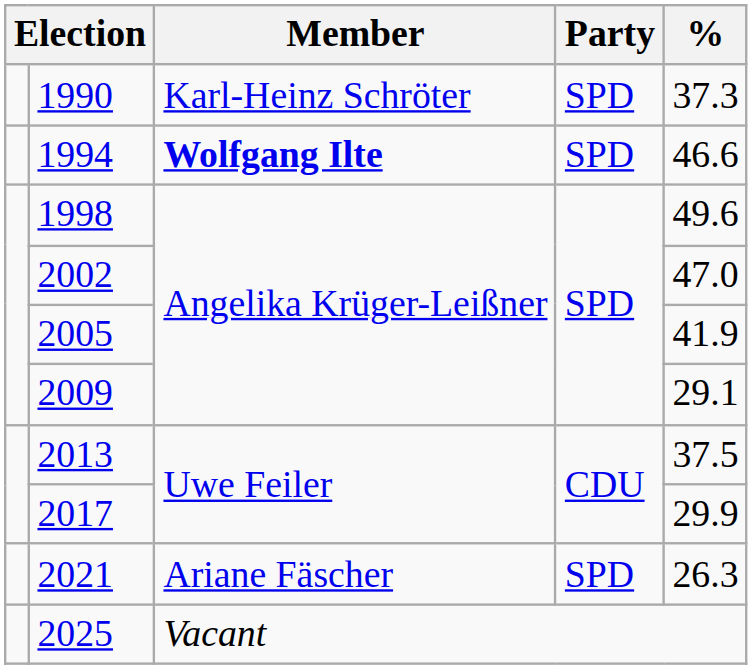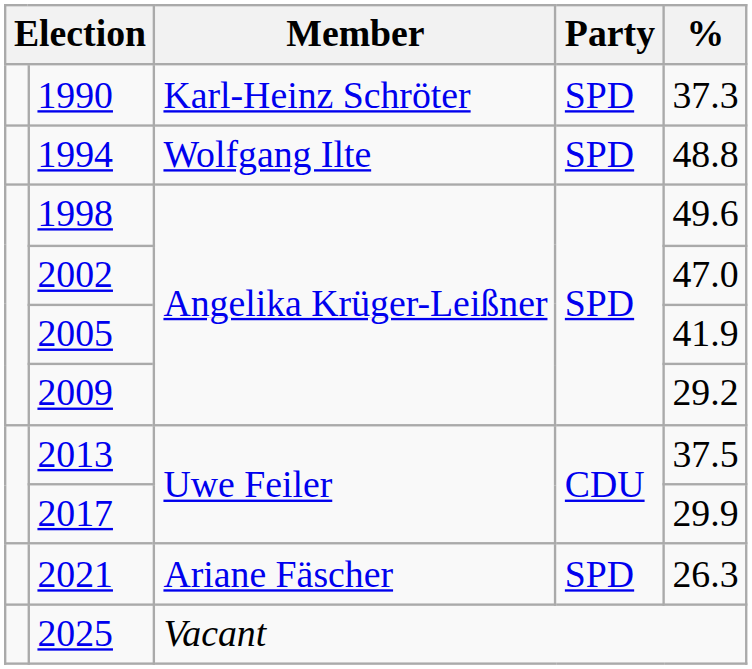1994 | Member: bold -> normal
1994 | %: 46.6 -> 48.8
2009 | %: 29.1 -> 29.2
